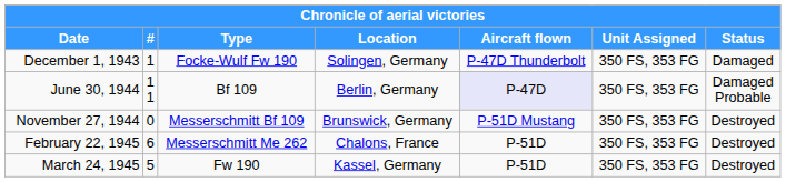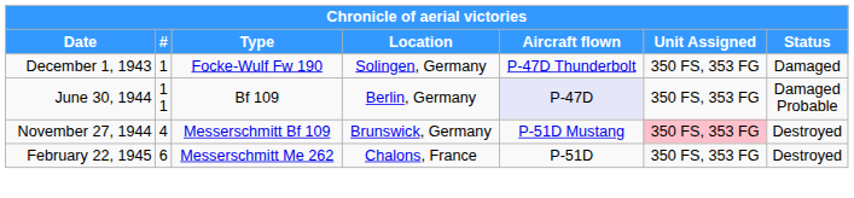November 27, 1944 | #: 0 -> 4
November 27, 1944 | Unit Assigned: no background -> pink background
- row: March 24, 1945 | 5 | Fw 190 | Kassel, Germany | P-51D | 350 FS, 353 FG | Destroyed
